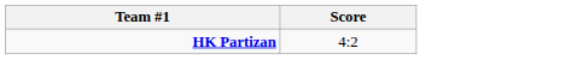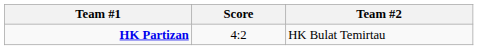+ column: Team #2 | HK Bulat Temirtau
